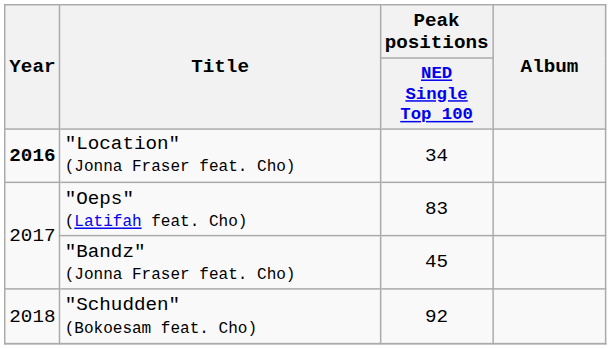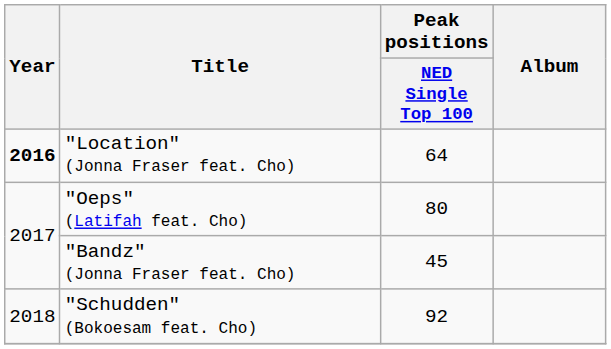"Location" (Jonna Fraser feat. Cho) | Peak positions / NED Single Top 100: 34 -> 64
"Oeps" (Latifah feat. Cho) | Peak positions / NED Single Top 100: 83 -> 80
